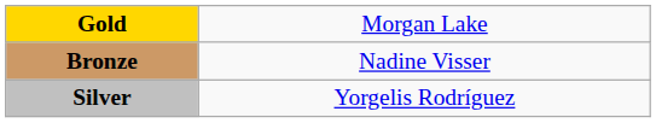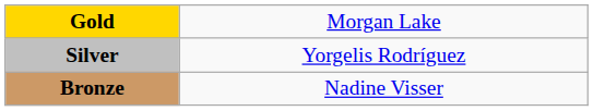rows swapped: Silver <-> Bronze
